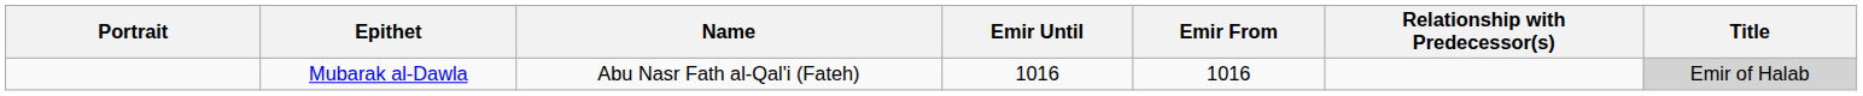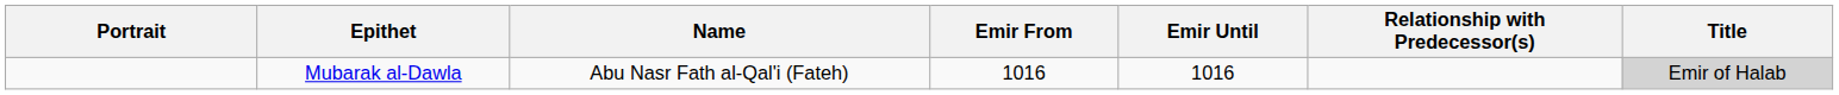columns swapped: Emir From <-> Emir Until
